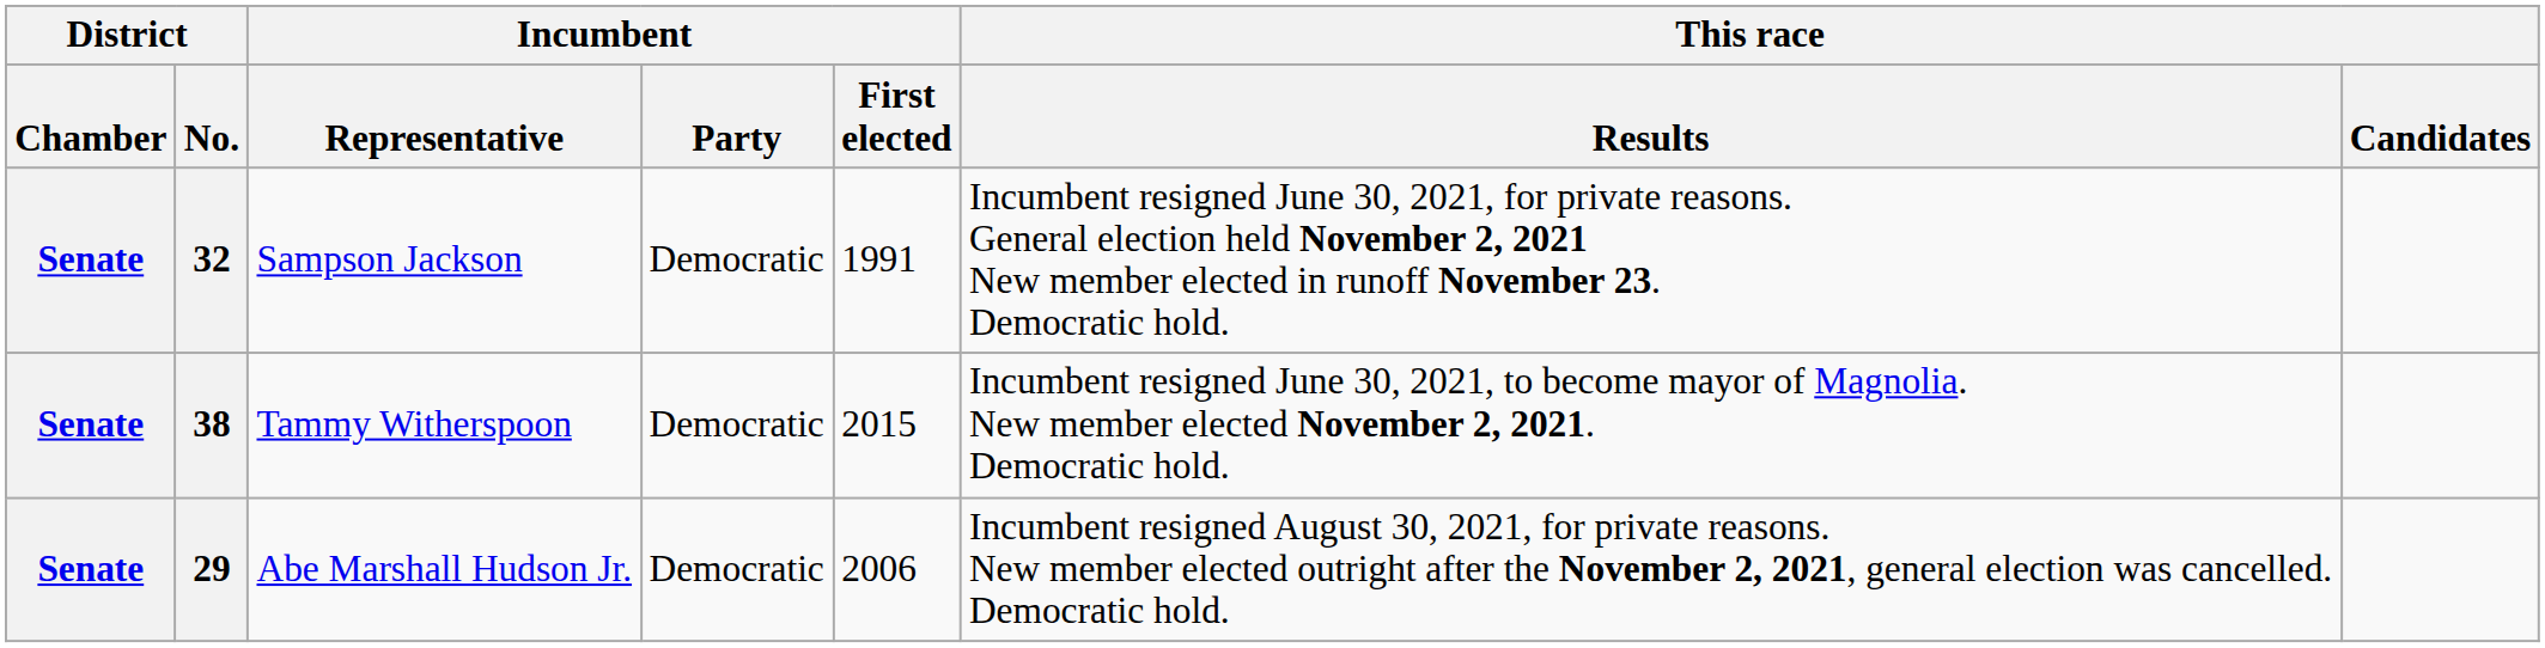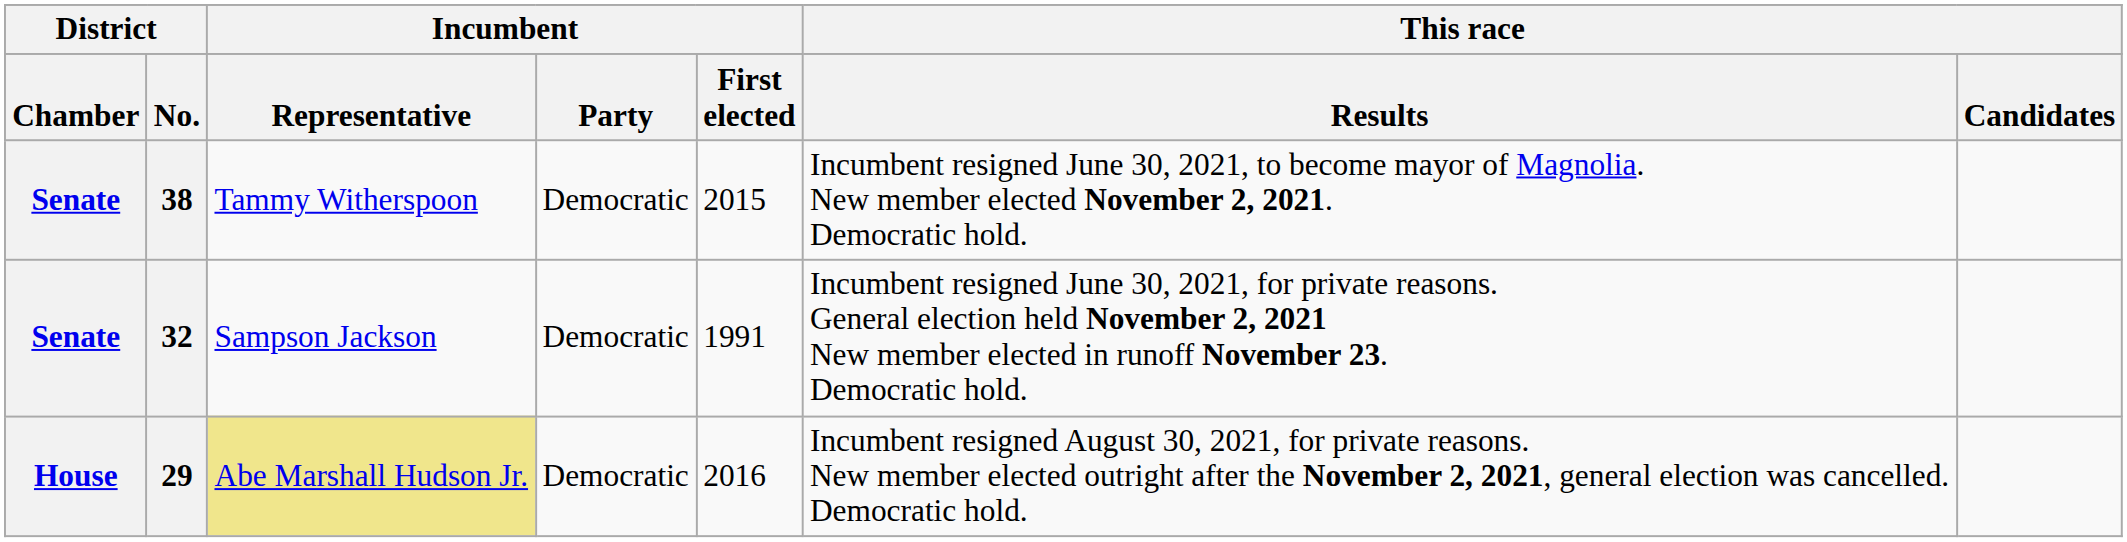rows swapped: 32 <-> 38
29 | District / Chamber: Senate -> House
29 | Incumbent / Representative: no background -> khaki background
29 | Incumbent / First elected: 2006 -> 2016
